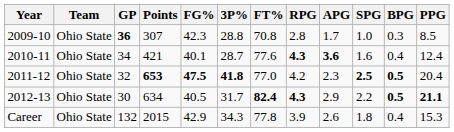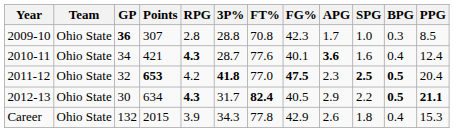columns swapped: FG% <-> RPG
